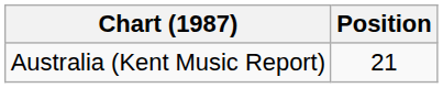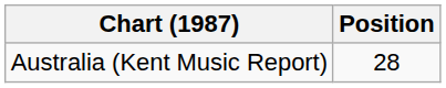Australia (Kent Music Report) | Position: 21 -> 28
